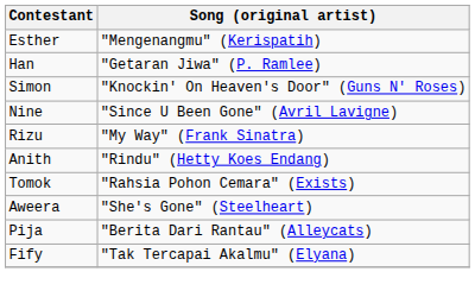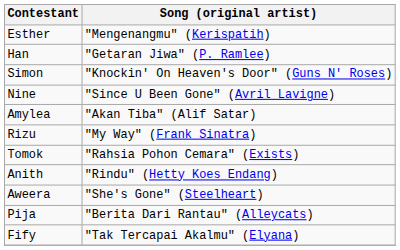+ row: Amylea | "Akan Tiba" (Alif Satar)
rows swapped: Anith <-> Tomok
